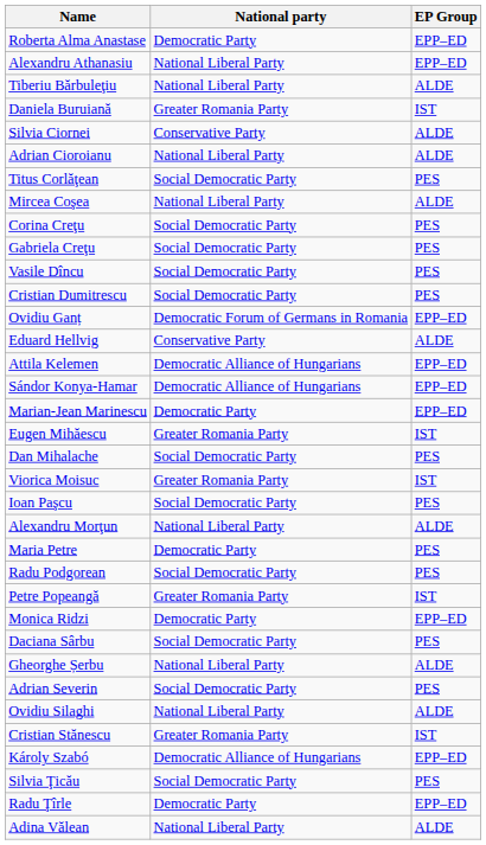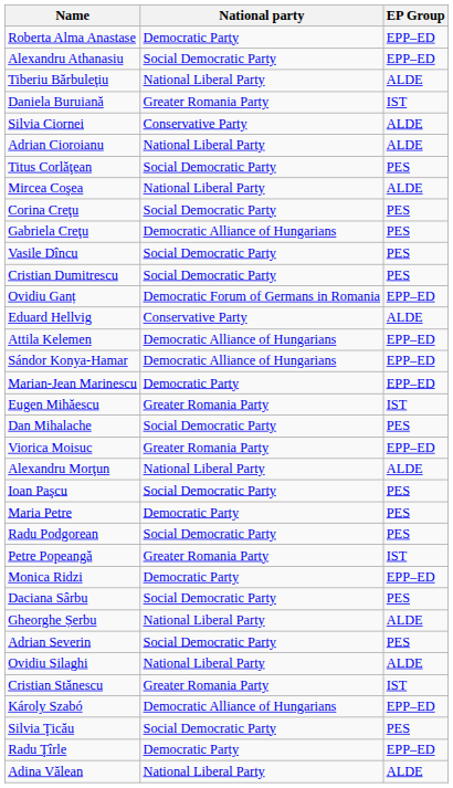Alexandru Athanasiu | National party: National Liberal Party -> Social Democratic Party
Gabriela Creţu | National party: Social Democratic Party -> Democratic Alliance of Hungarians
Viorica Moisuc | EP Group: IST -> EPP–ED
rows swapped: Alexandru Morţun <-> Ioan Paşcu
